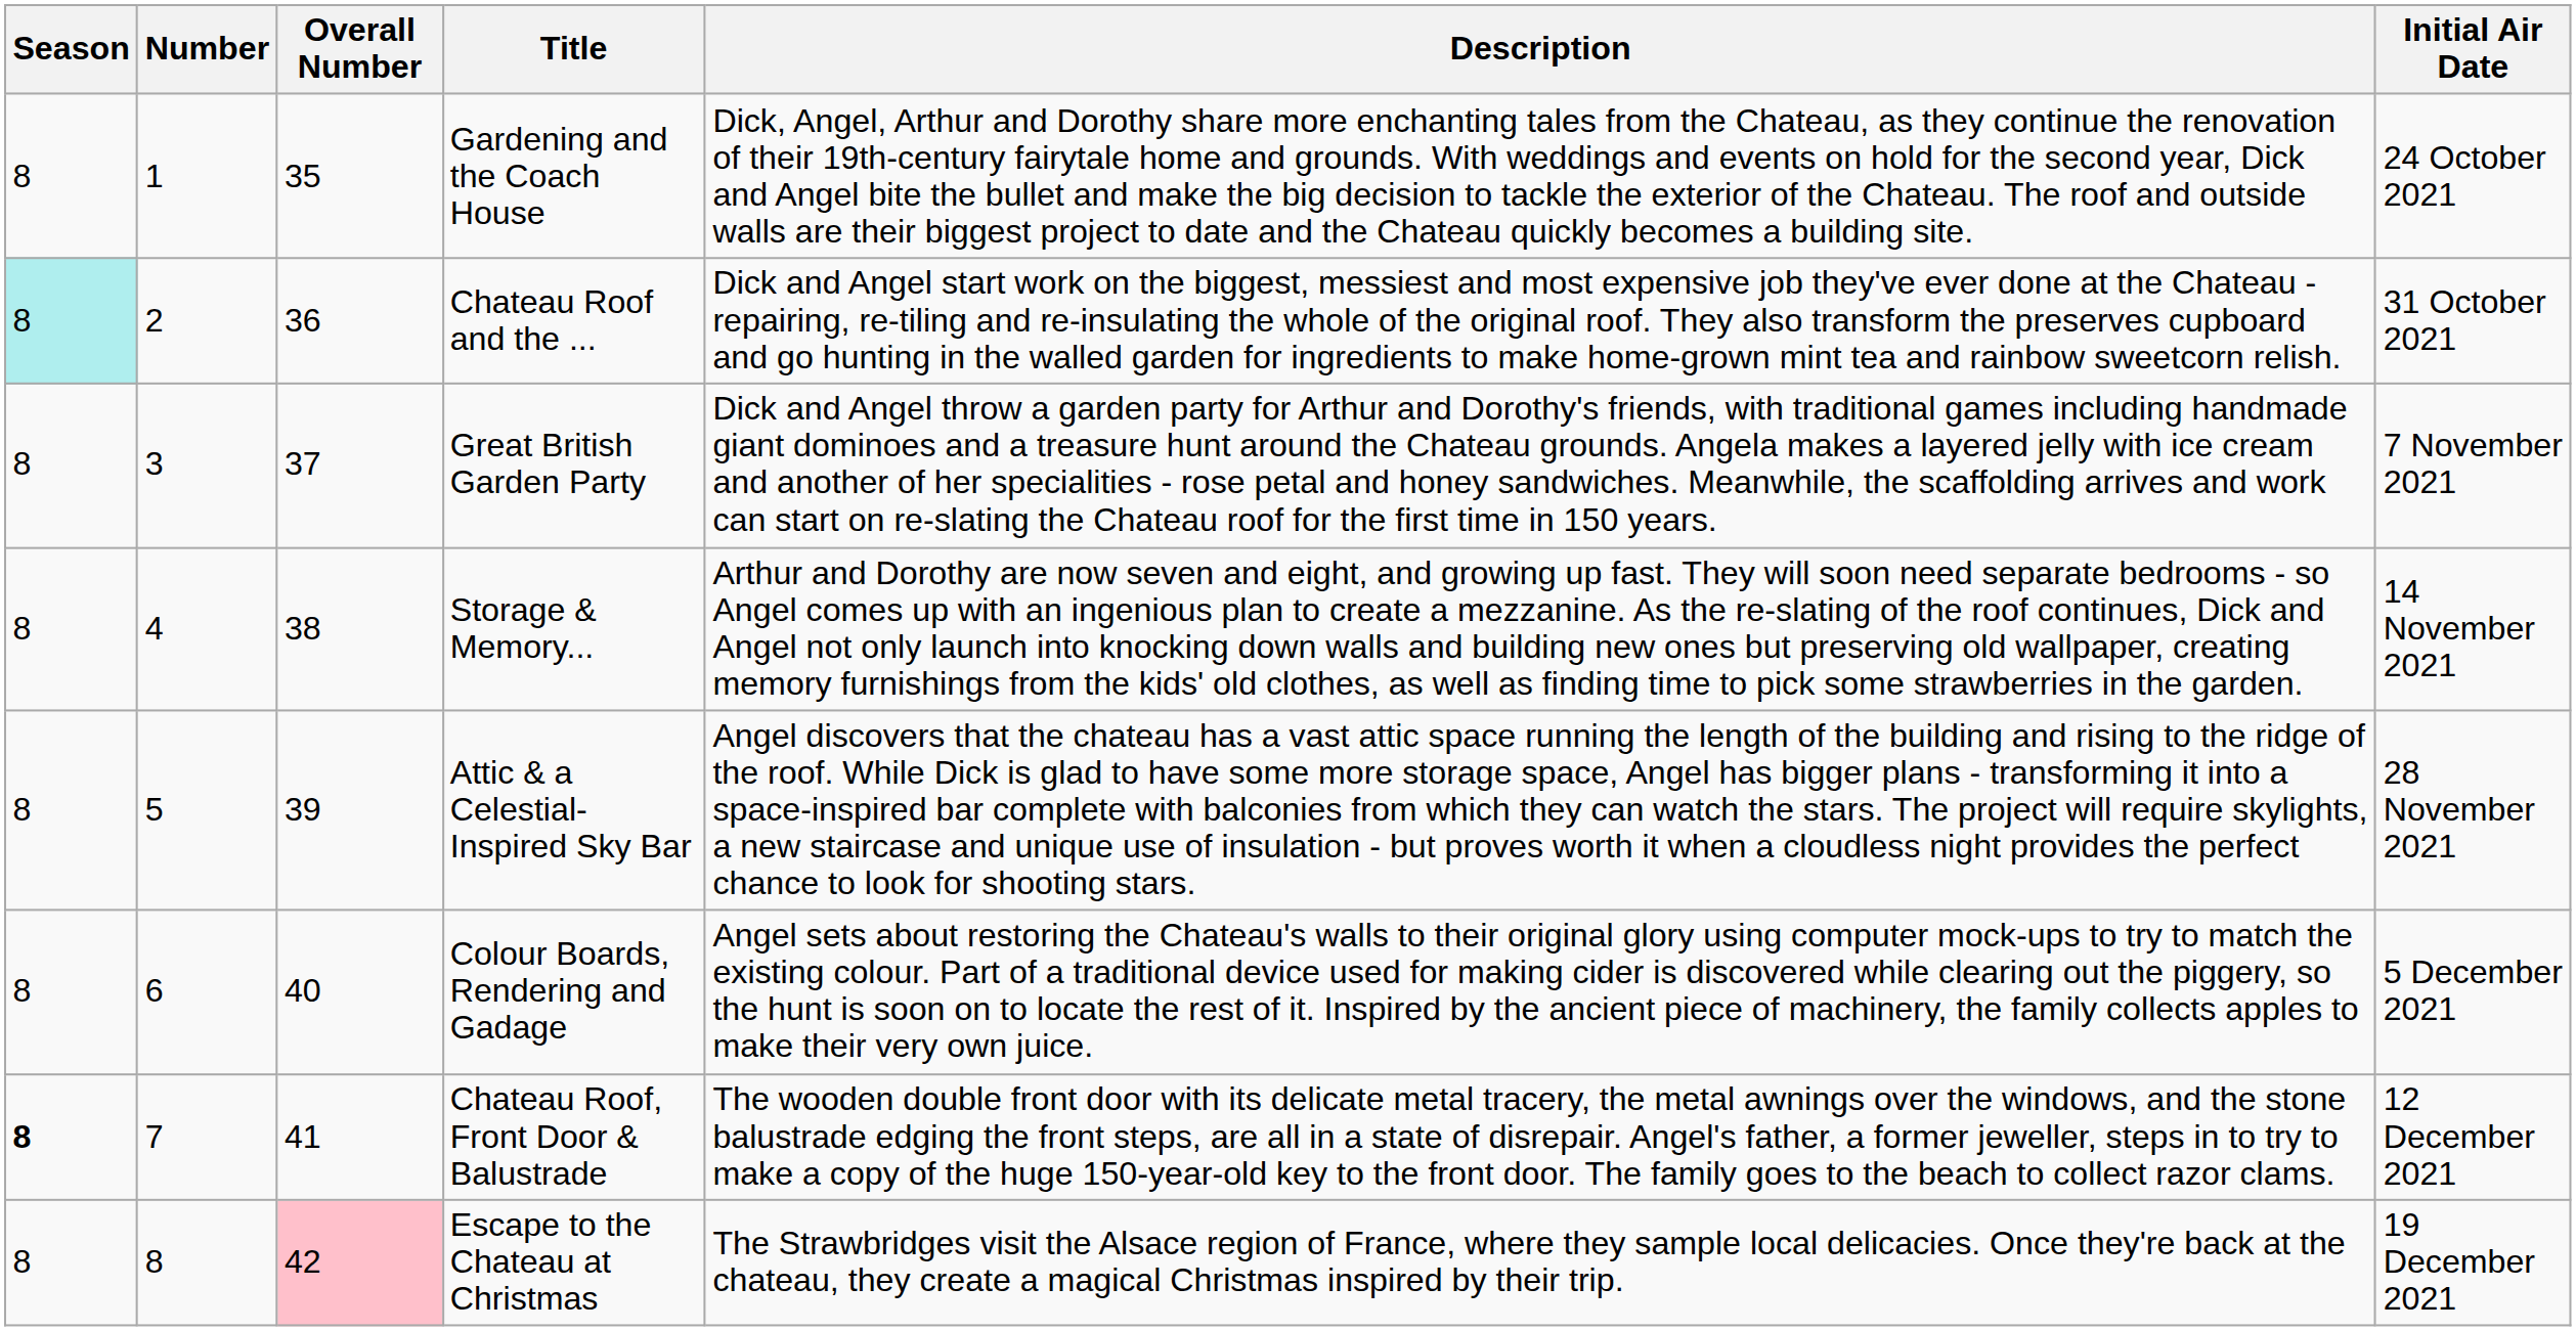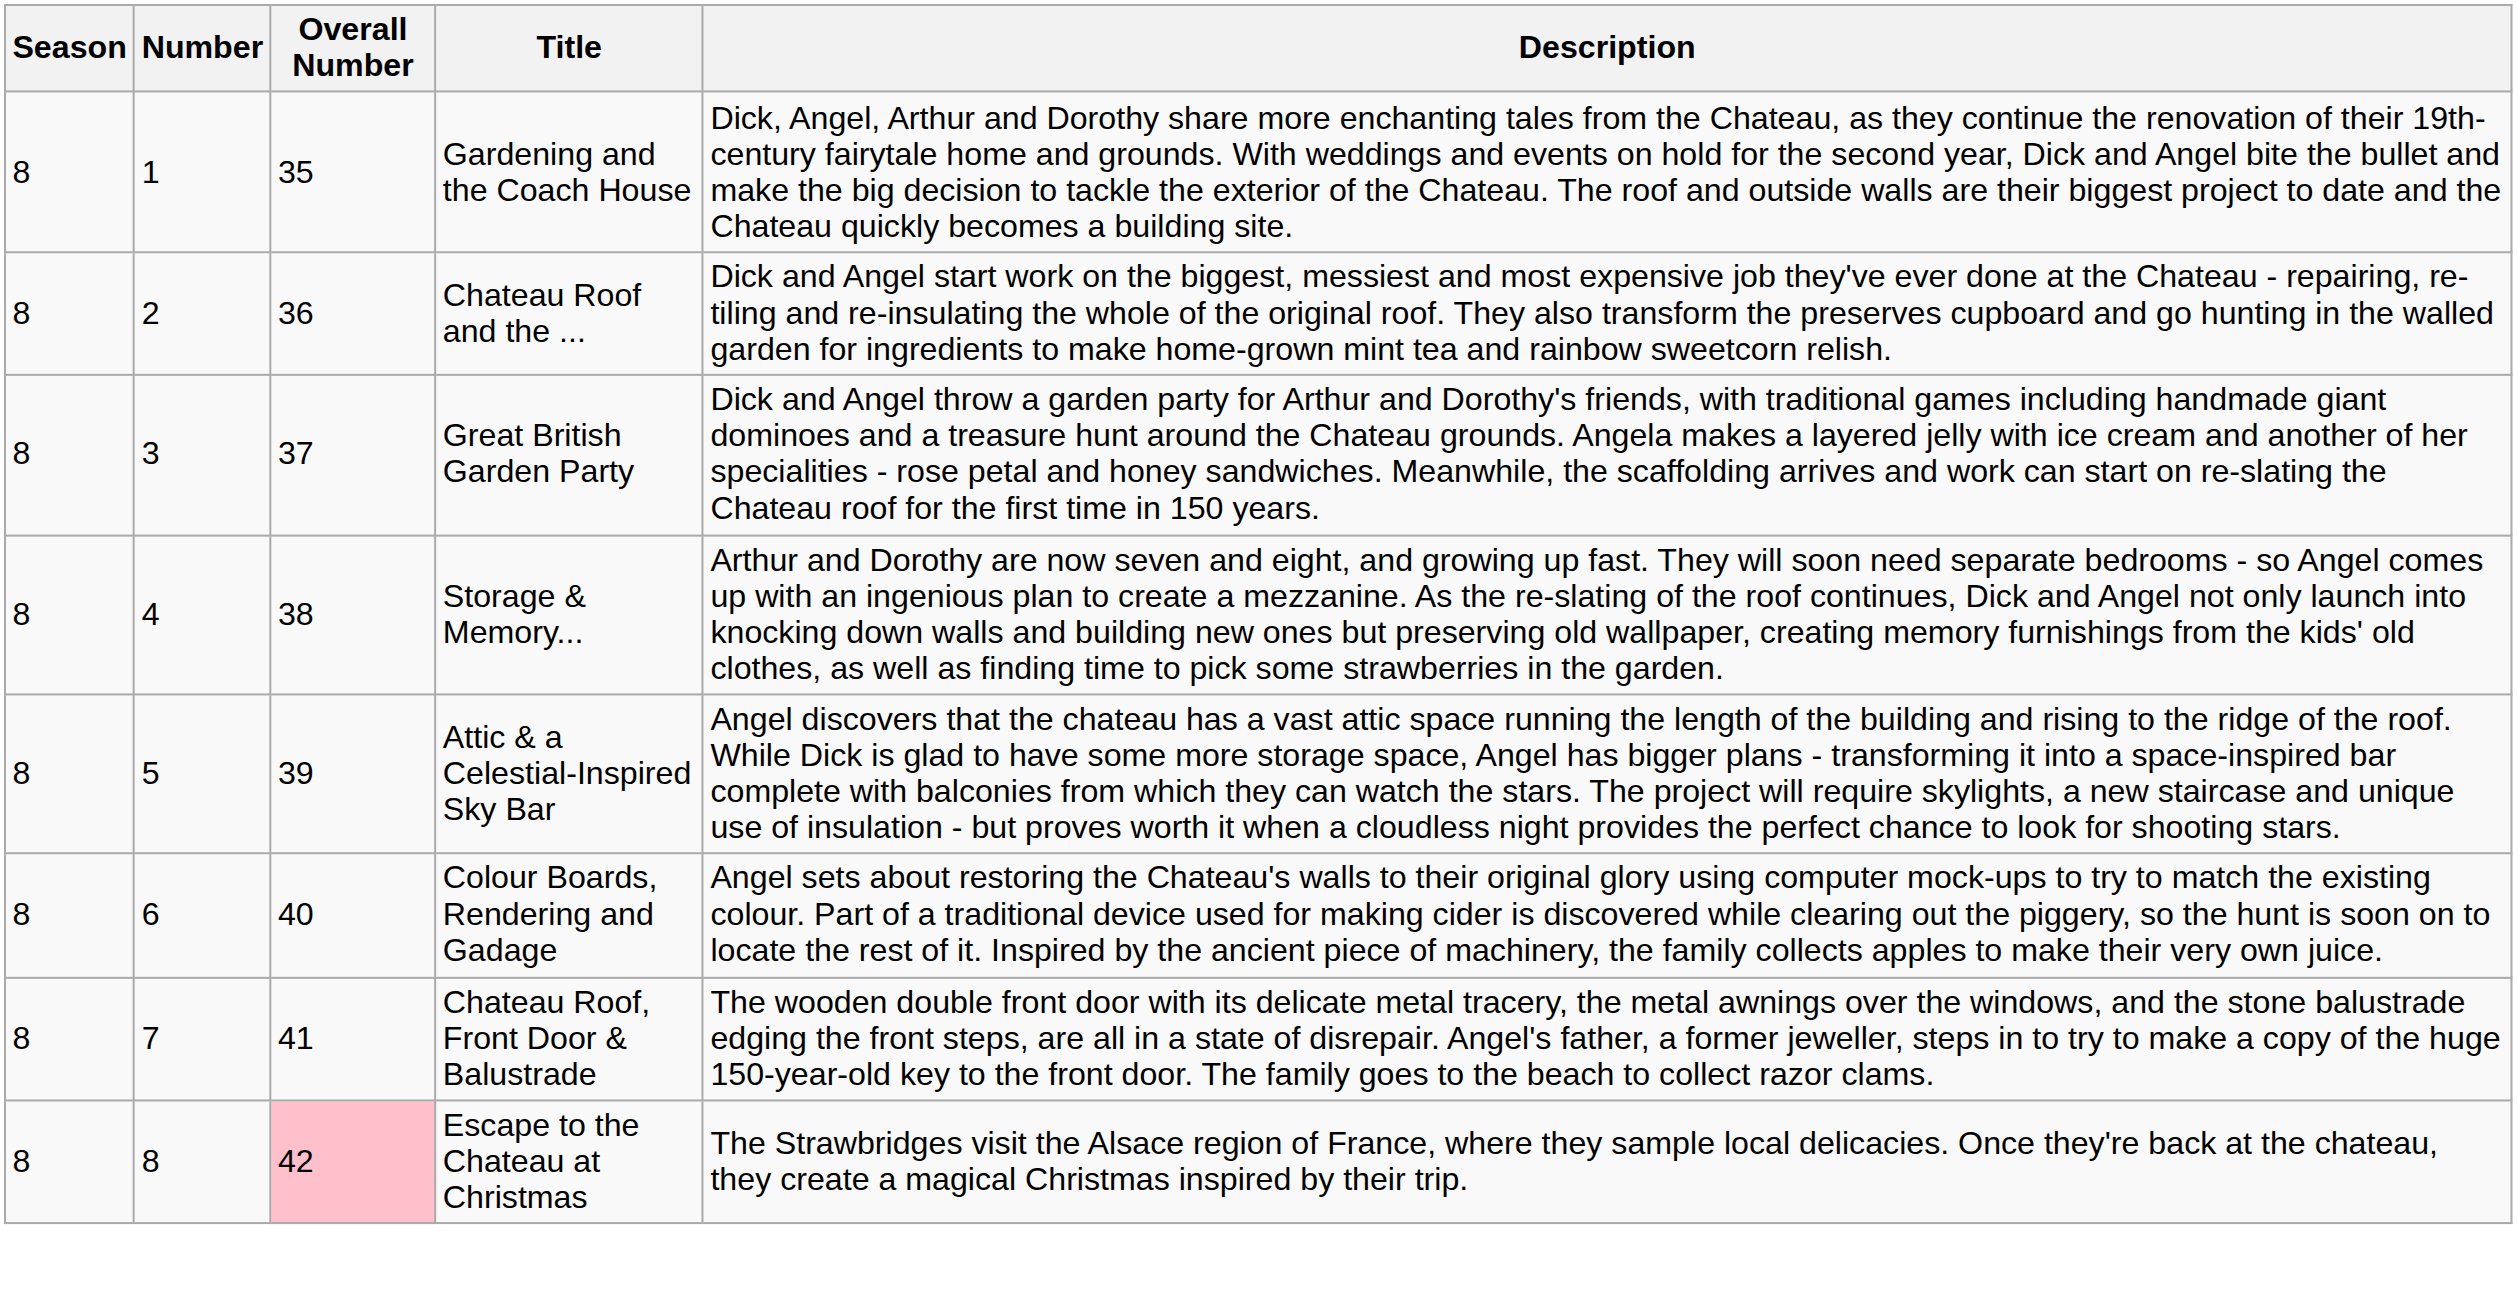- column: Initial Air Date | 24 October 2021 | 31 October 2021 | 7 November 2021 | 14 November 2021 | 28 November 2021 | 5 December 2021 | 12 December 2021 | 19 December 2021
Chateau Roof and the ... | Season: paleturquoise background -> no background
Chateau Roof, Front Door & Balustrade | Season: bold -> normal
